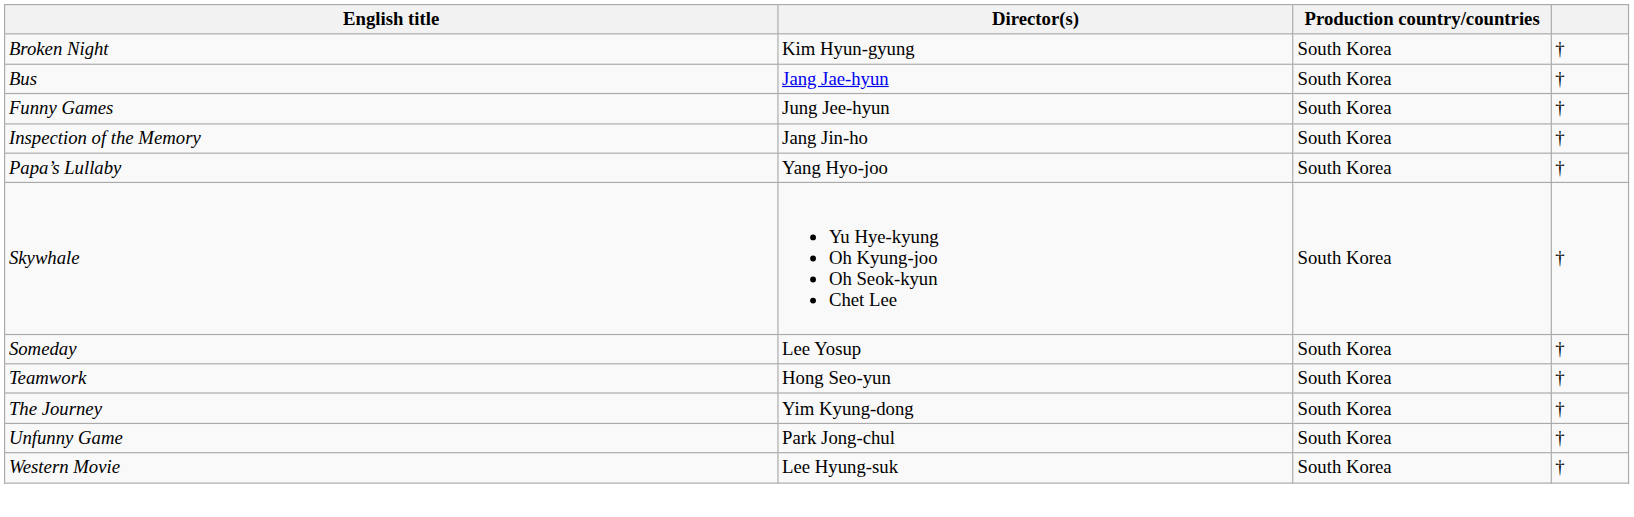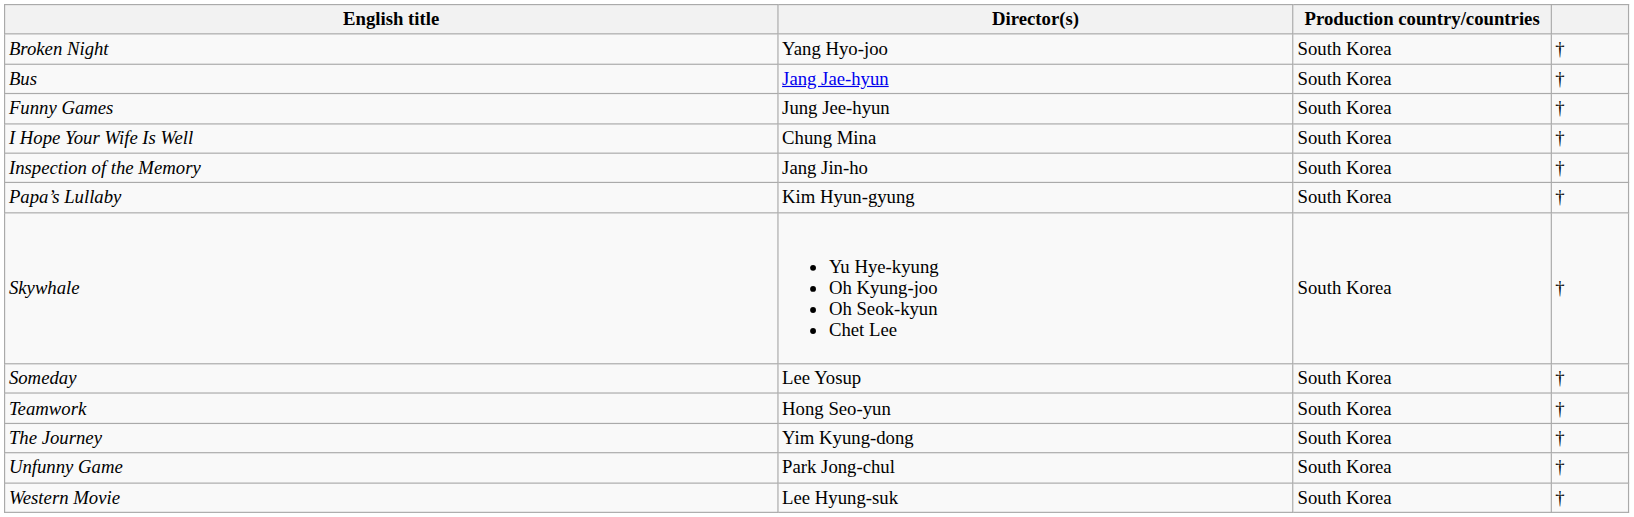Broken Night | Director(s): Kim Hyun-gyung -> Yang Hyo-joo
+ row: I Hope Your Wife Is Well | Chung Mina | South Korea | †
Papa’s Lullaby | Director(s): Yang Hyo-joo -> Kim Hyun-gyung
